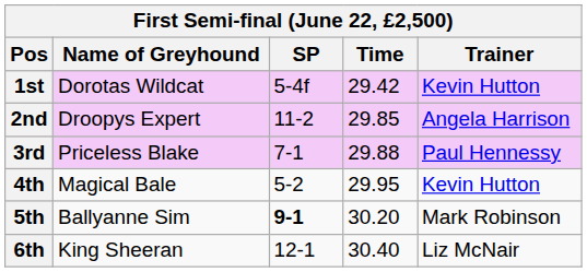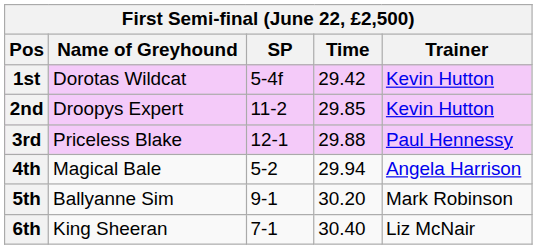2nd | Trainer: Angela Harrison -> Kevin Hutton
3rd | SP: 7-1 -> 12-1
4th | Time: 29.95 -> 29.94
4th | Trainer: Kevin Hutton -> Angela Harrison
5th | SP: bold -> normal
6th | SP: 12-1 -> 7-1
